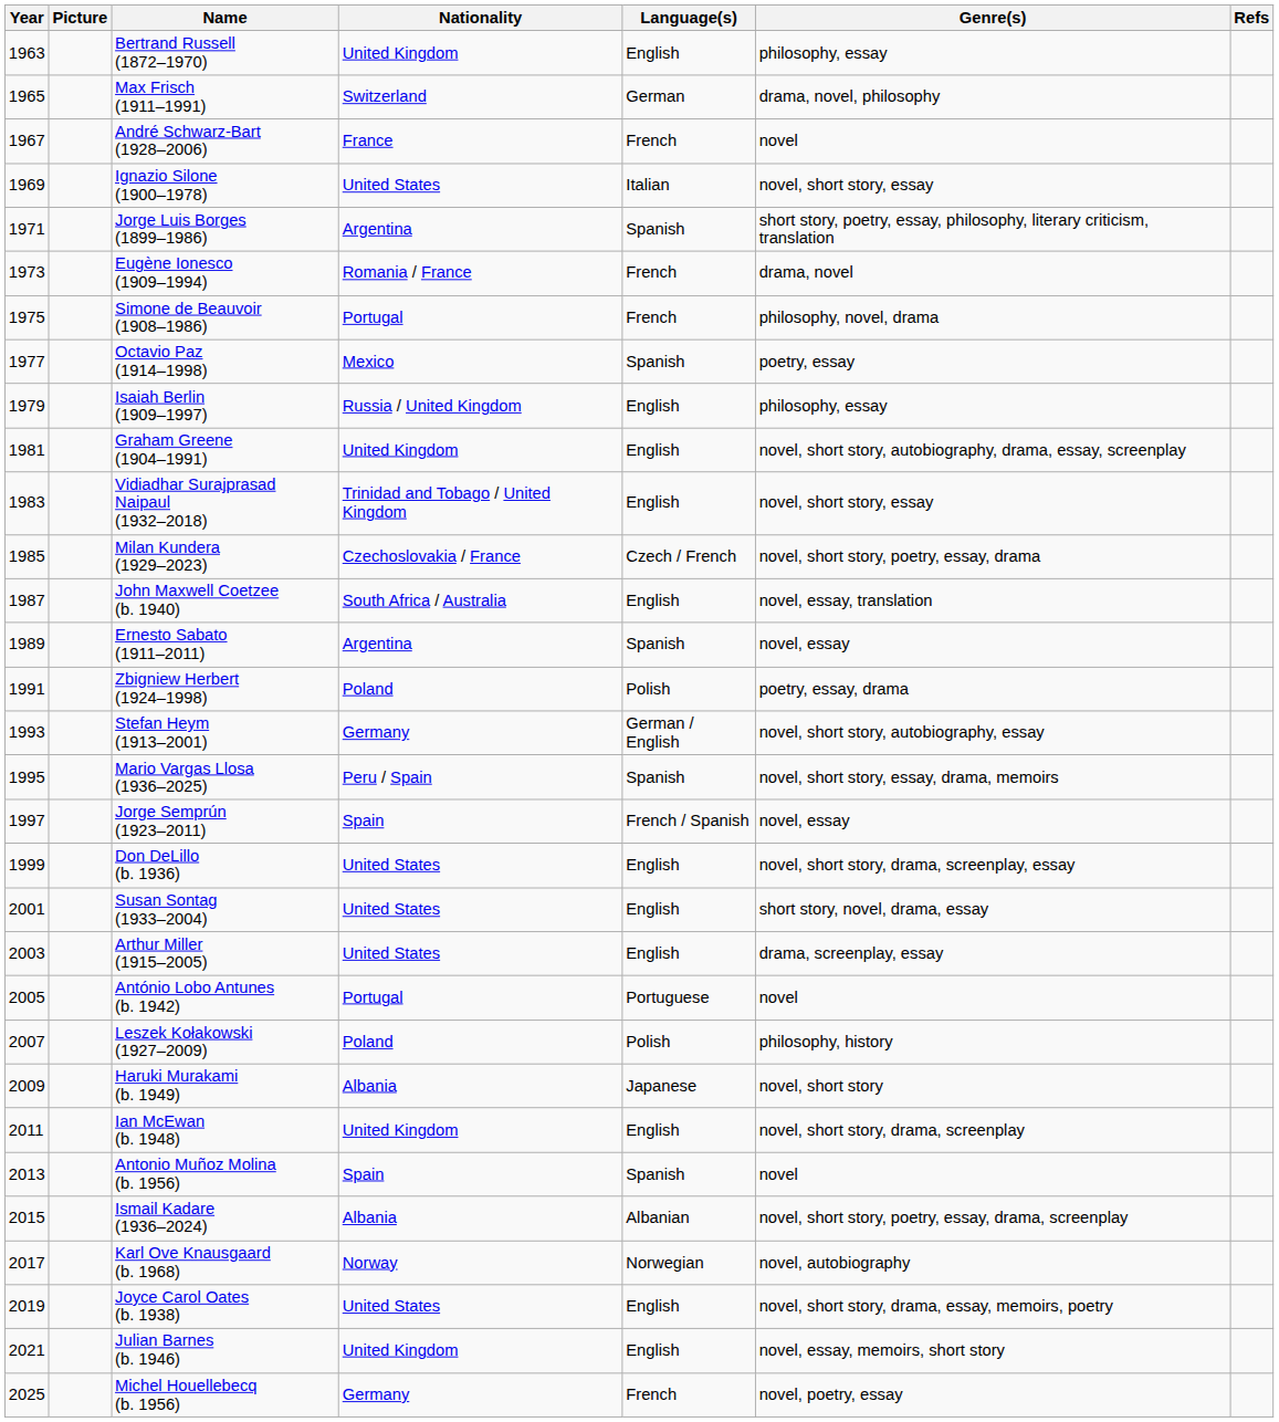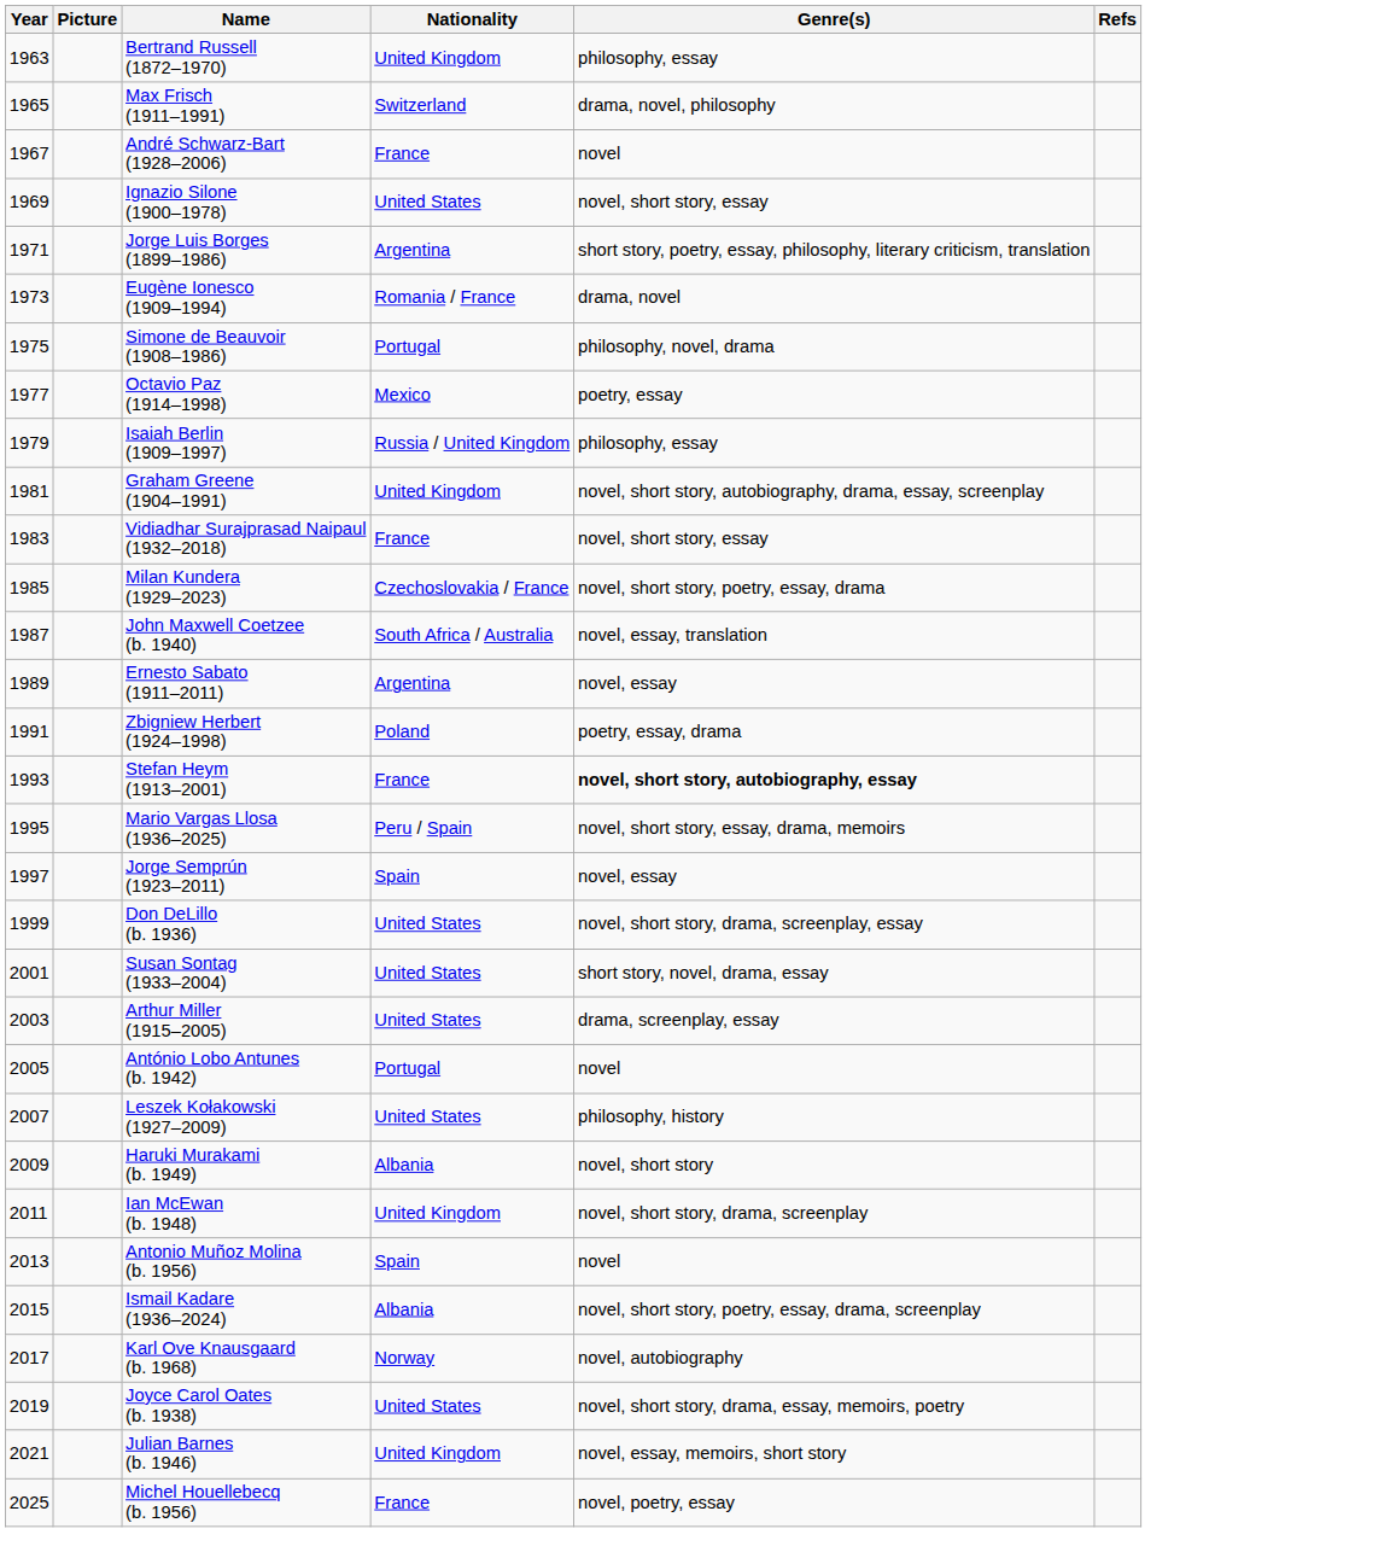- column: Language(s) | English | German | French | Italian | Spanish | French | French | Spanish | English | English | English | Czech / French | English | Spanish | Polish | German / English | Spanish | French / Spanish | English | English | English | Portuguese | Polish | Japanese | English | Spanish | Albanian | Norwegian | English | English | French
Vidiadhar Surajprasad Naipaul (1932–2018) | Nationality: Trinidad and Tobago / United Kingdom -> France
Stefan Heym (1913–2001) | Nationality: Germany -> France
Stefan Heym (1913–2001) | Genre(s): normal -> bold
Leszek Kołakowski (1927–2009) | Nationality: Poland -> United States
Michel Houellebecq (b. 1956) | Nationality: Germany -> France
